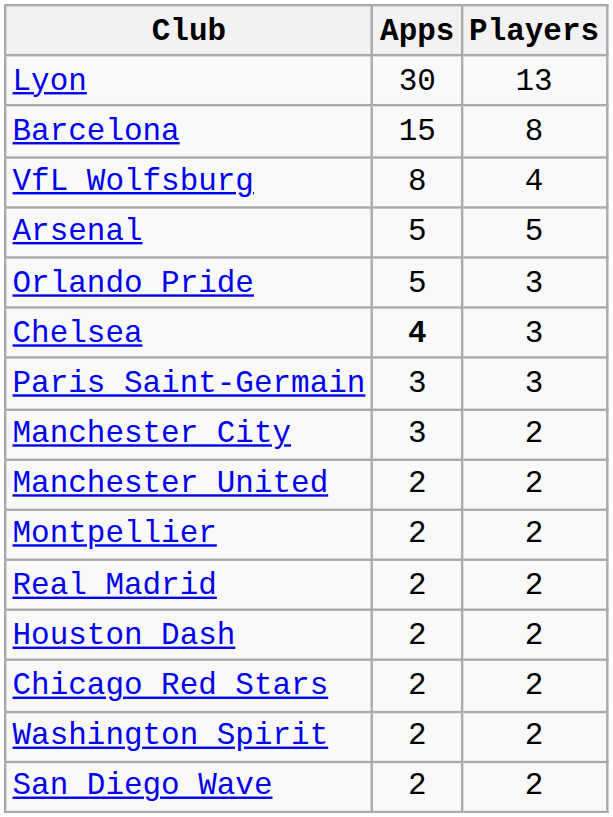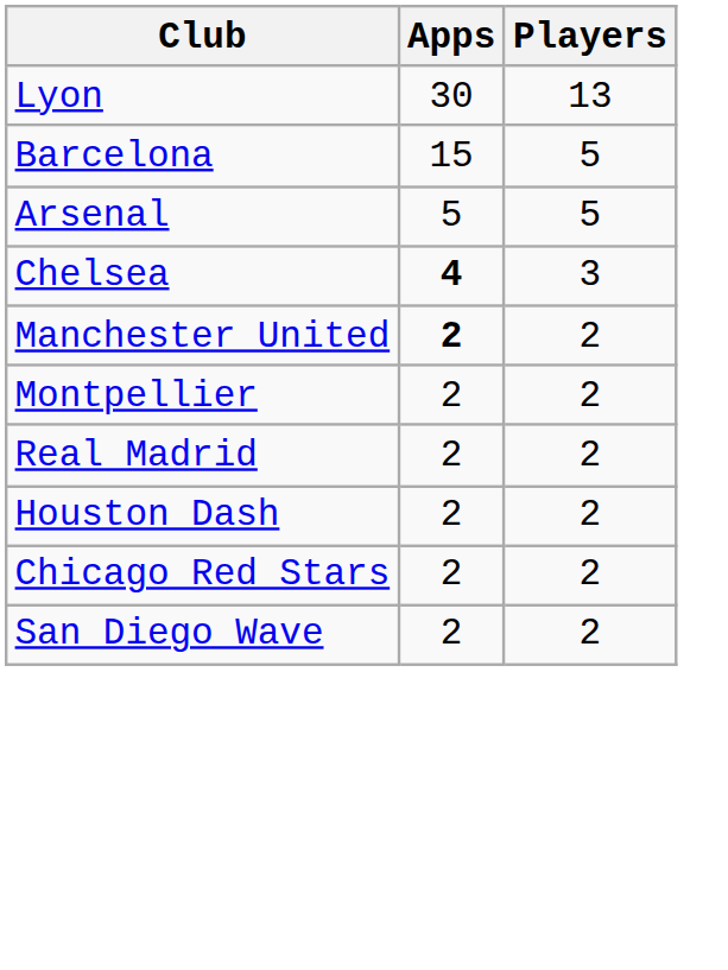Barcelona | Players: 8 -> 5
- row: VfL Wolfsburg | 8 | 4
- row: Orlando Pride | 5 | 3
- row: Paris Saint-Germain | 3 | 3
- row: Manchester City | 3 | 2
Manchester United | Apps: normal -> bold
- row: Washington Spirit | 2 | 2
